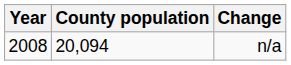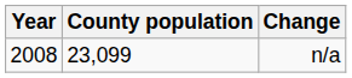n/a | County population: 20,094 -> 23,099
